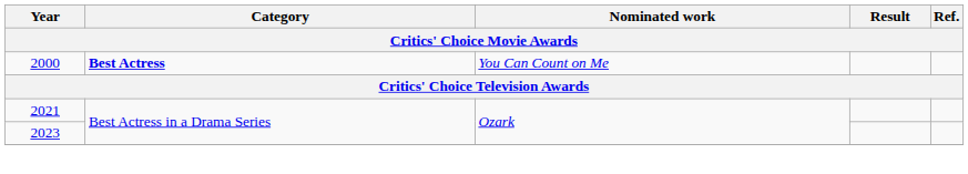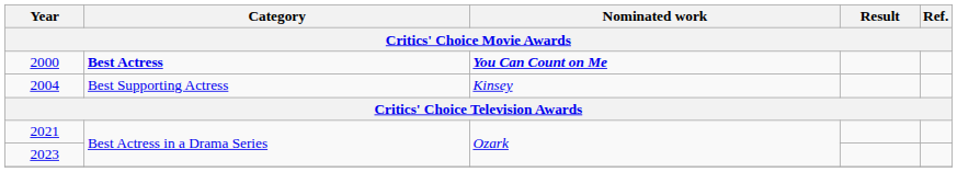2000 | Nominated work: normal -> bold
+ row: 2004 | Best Supporting Actress | Kinsey
